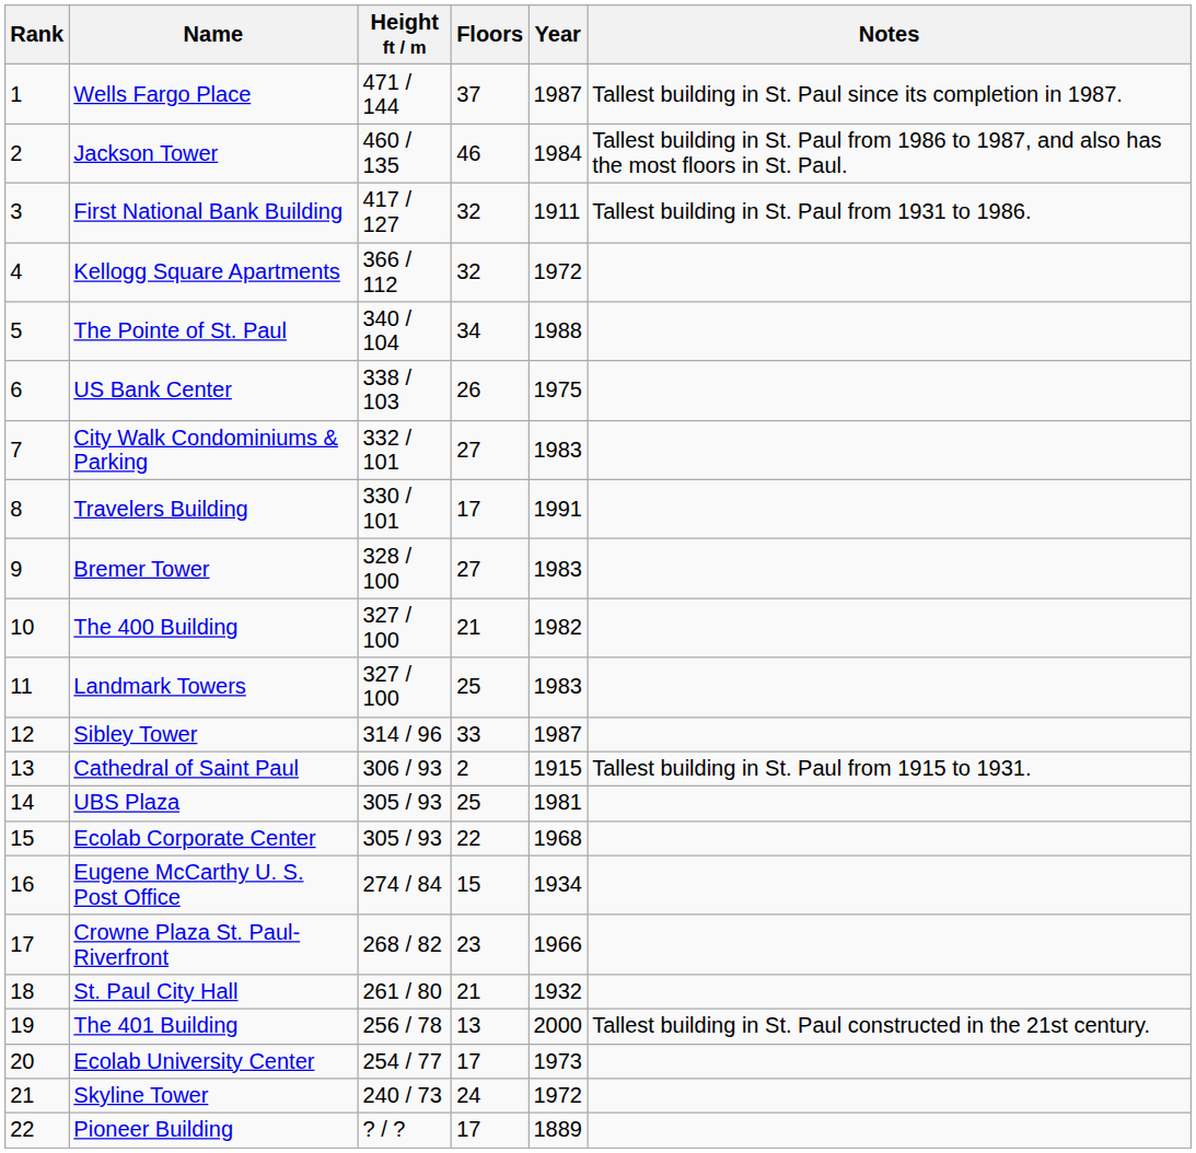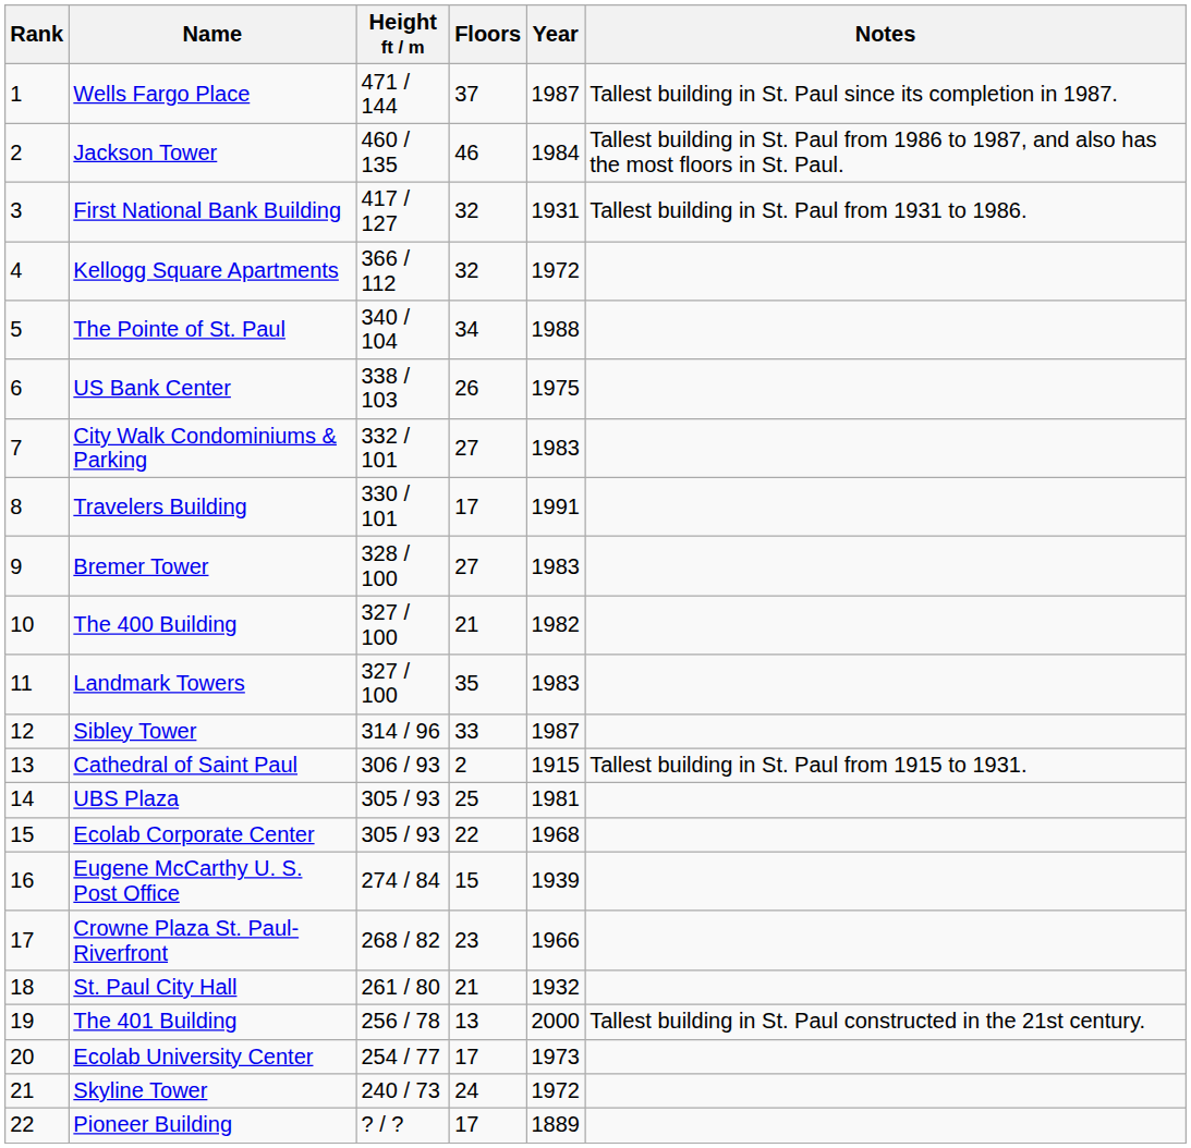First National Bank Building | Year: 1911 -> 1931
Landmark Towers | Floors: 25 -> 35
Eugene McCarthy U. S. Post Office | Year: 1934 -> 1939
